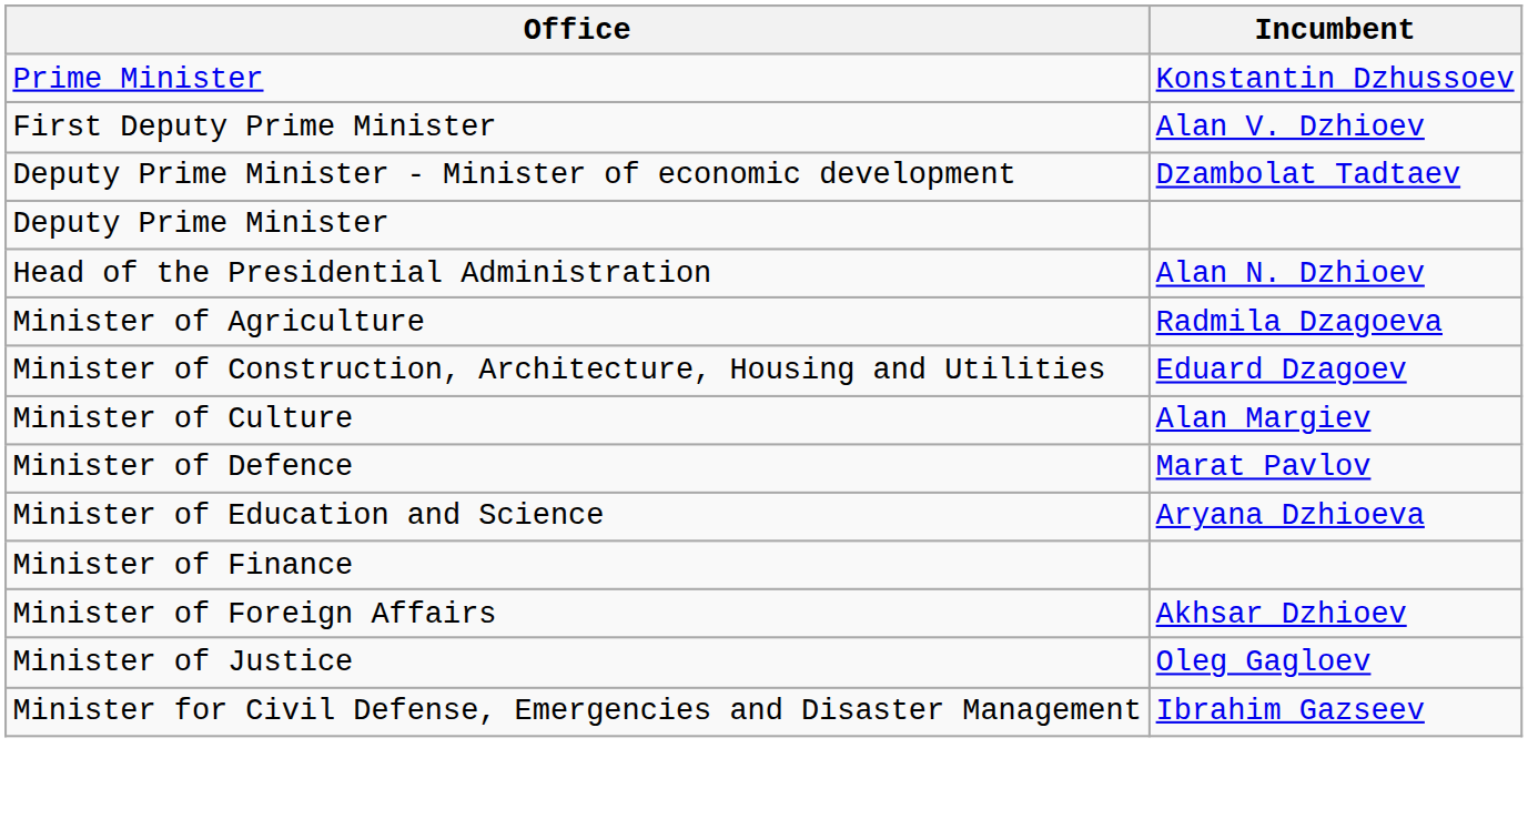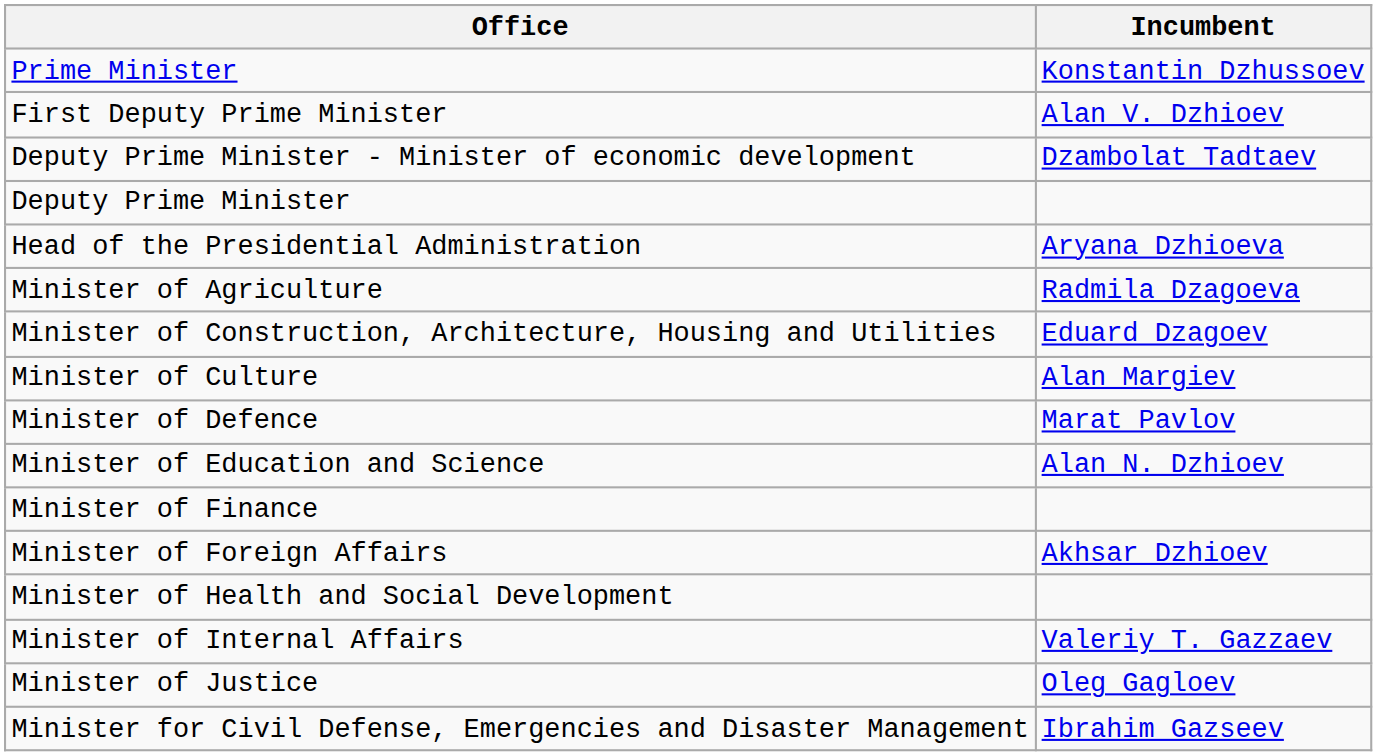Head of the Presidential Administration | Incumbent: Alan N. Dzhioev -> Aryana Dzhioeva
Minister of Education and Science | Incumbent: Aryana Dzhioeva -> Alan N. Dzhioev
+ row: Minister of Health and Social Development
+ row: Minister of Internal Affairs | Valeriy T. Gazzaev
